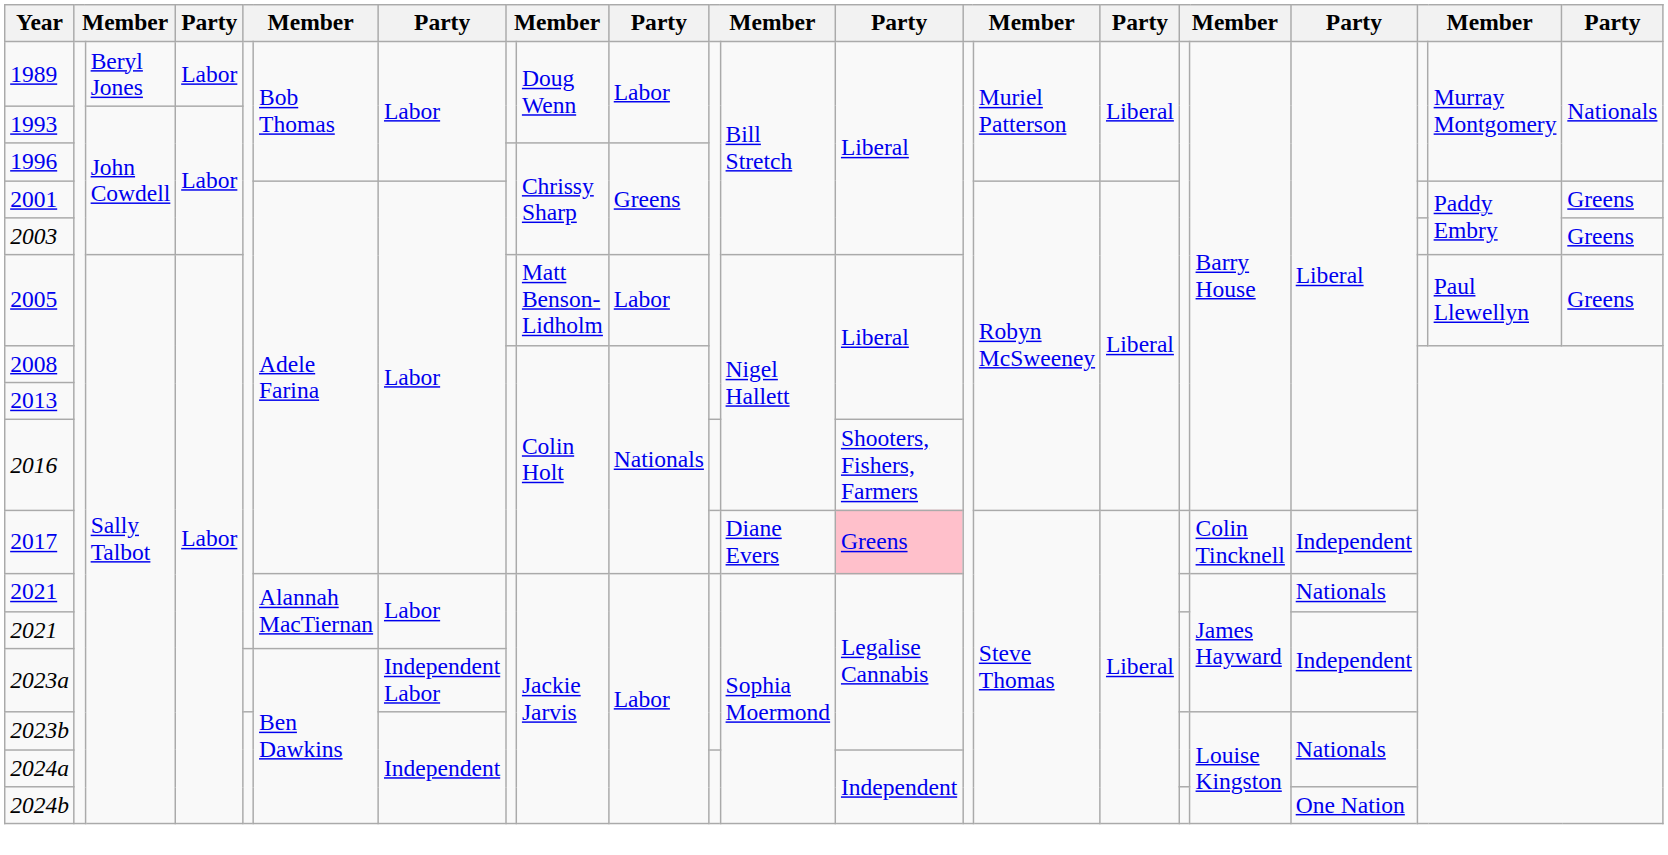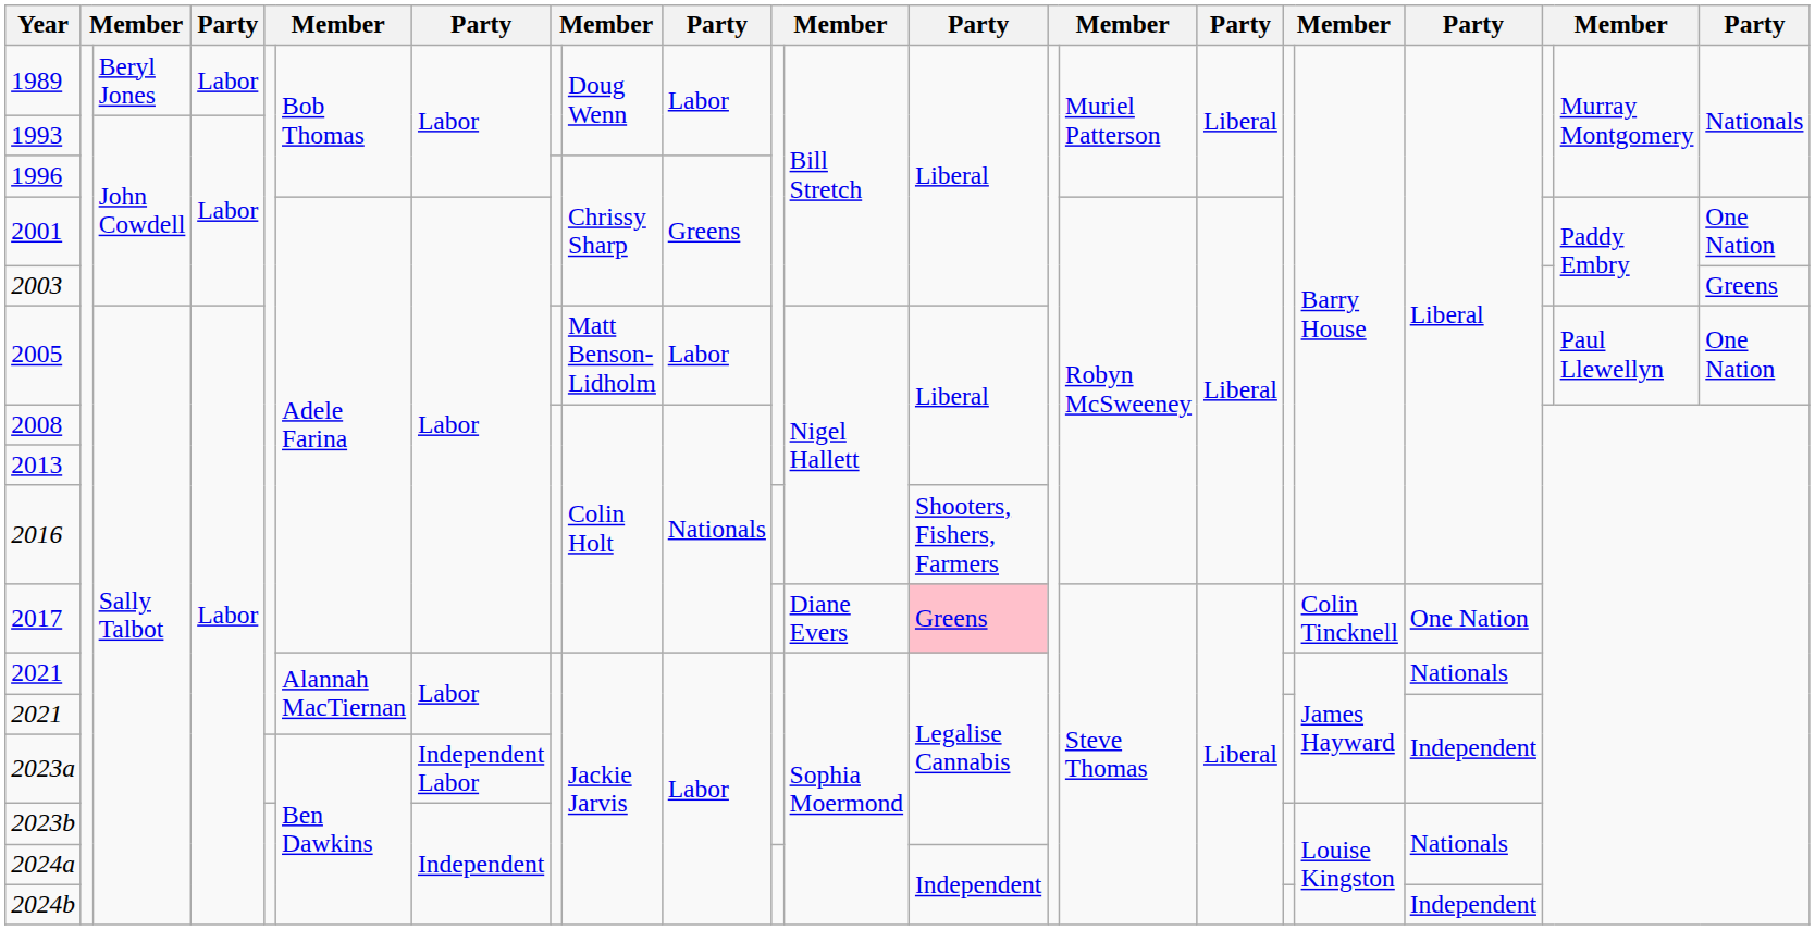2001 | column 22: Greens -> One Nation
2005 | column 22: Greens -> One Nation
2017 | column 19: Independent -> One Nation
2024b | column 19: One Nation -> Independent
